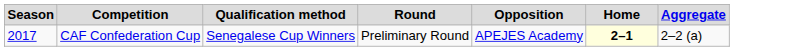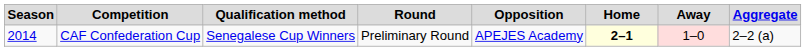+ column: Away | 1–0
CAF Confederation Cup | Season: 2017 -> 2014
